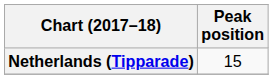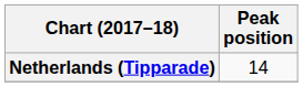Netherlands (Tipparade) | Peak position: 15 -> 14
